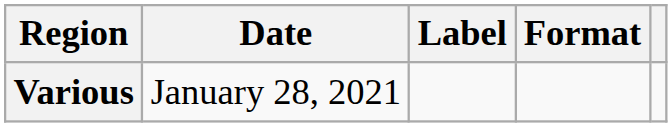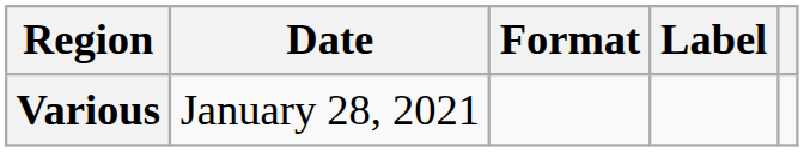columns swapped: Format <-> Label
